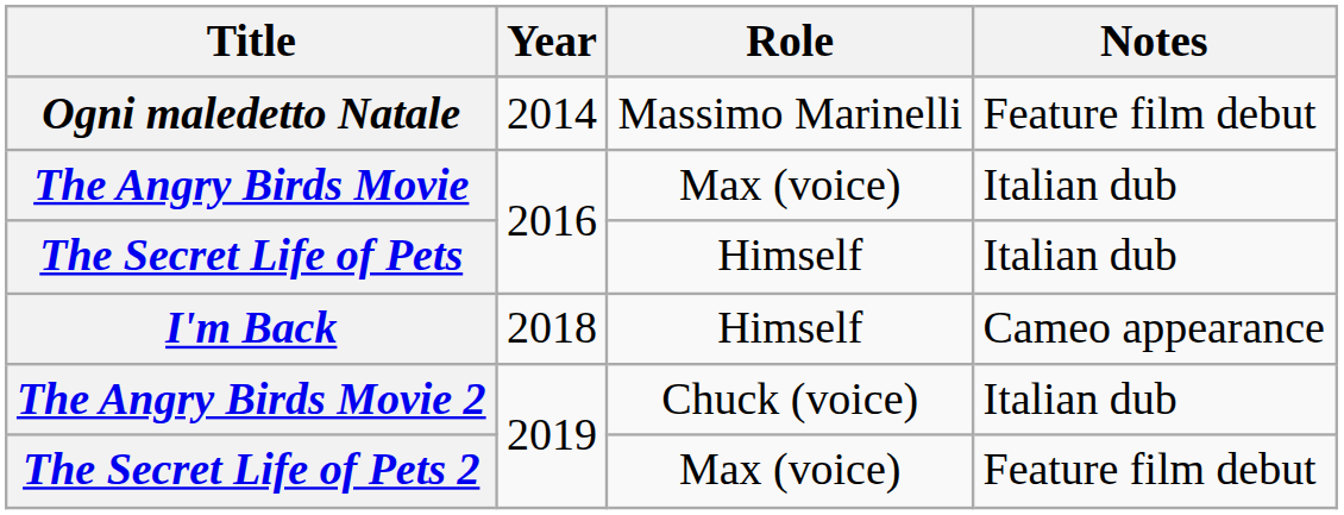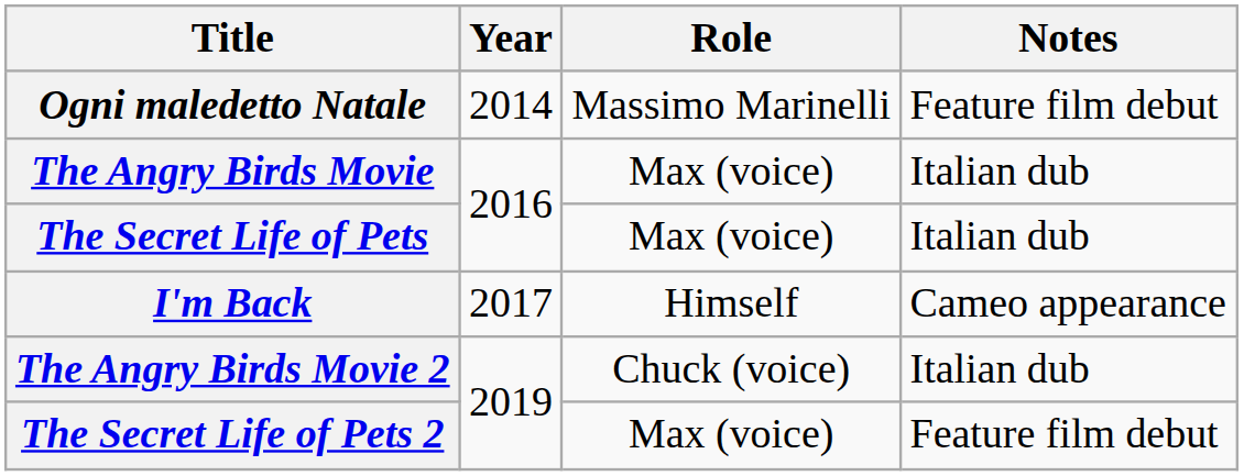The Secret Life of Pets | Role: Himself -> Max (voice)
I'm Back | Year: 2018 -> 2017
